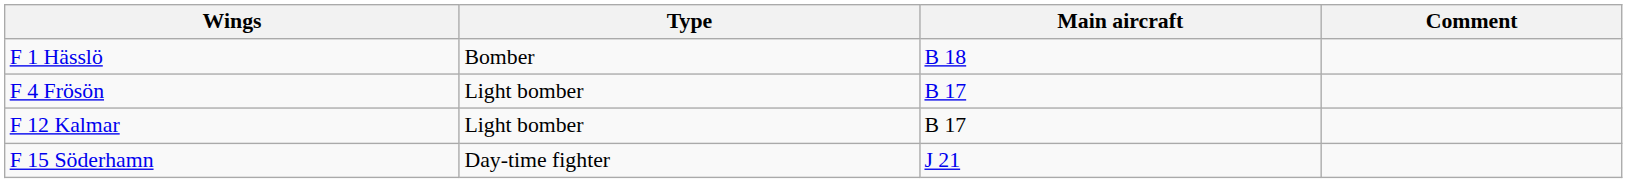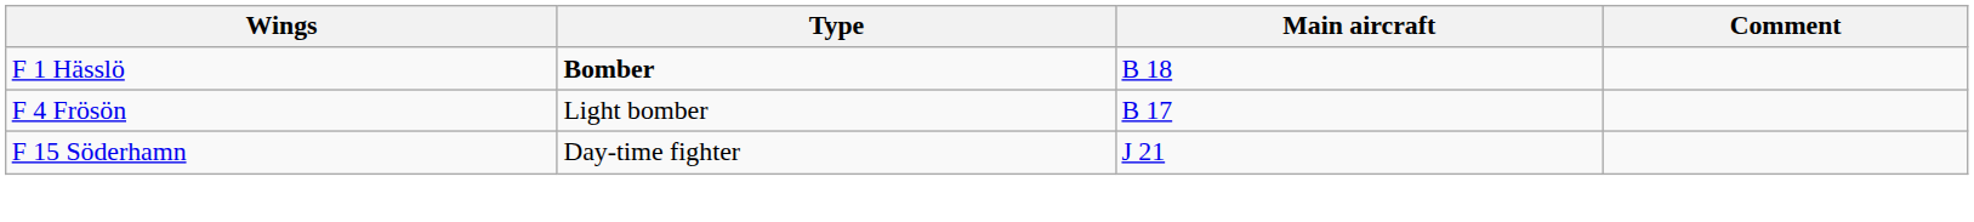F 1 Hässlö | Type: normal -> bold
- row: F 12 Kalmar | Light bomber | B 17
